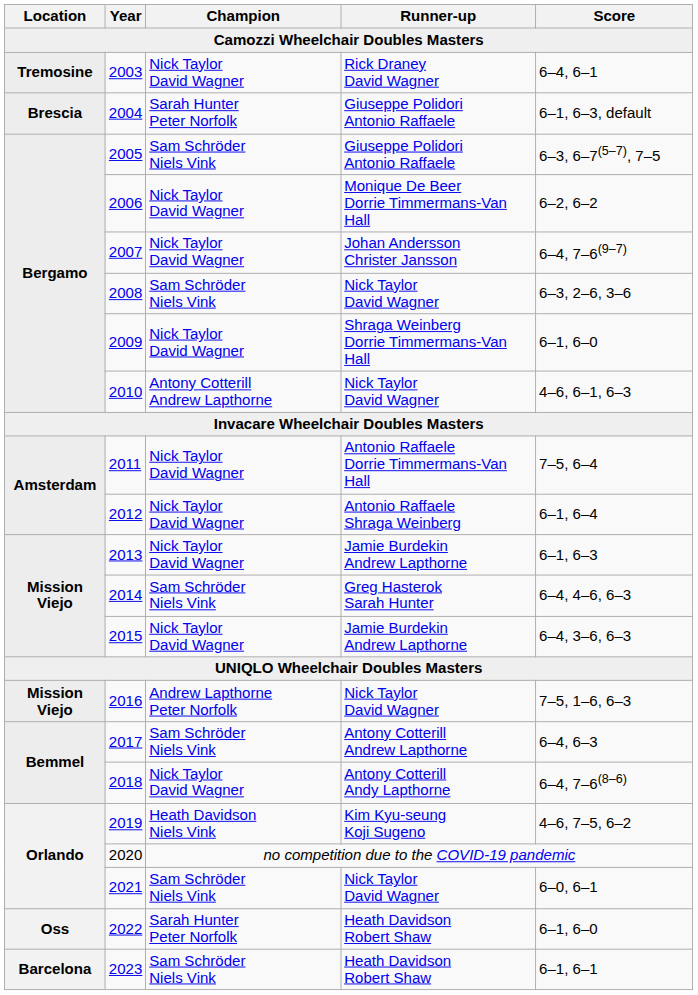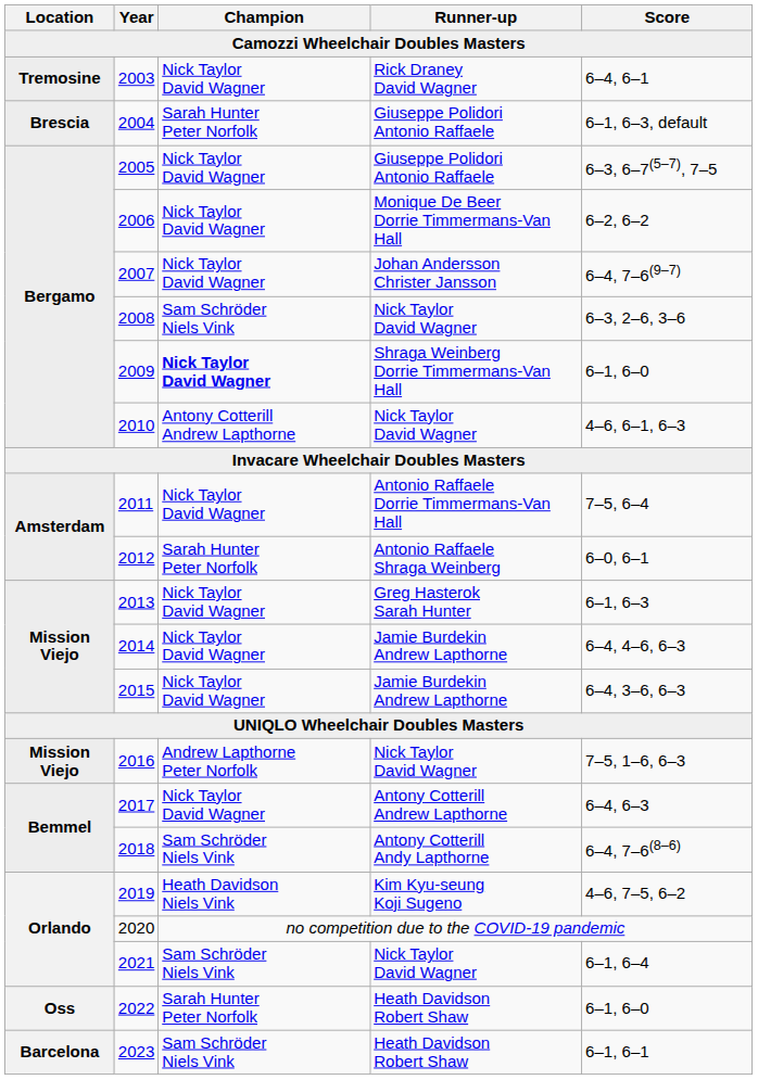2005 | Champion: Sam Schröder Niels Vink -> Nick Taylor David Wagner
2009 | Champion: normal -> bold
2012 | Champion: Nick Taylor David Wagner -> Sarah Hunter Peter Norfolk
2012 | Score: 6–1, 6–4 -> 6–0, 6–1
2013 | Runner-up: Jamie Burdekin Andrew Lapthorne -> Greg Hasterok Sarah Hunter
2014 | Champion: Sam Schröder Niels Vink -> Nick Taylor David Wagner
2014 | Runner-up: Greg Hasterok Sarah Hunter -> Jamie Burdekin Andrew Lapthorne
2017 | Champion: Sam Schröder Niels Vink -> Nick Taylor David Wagner
2018 | Champion: Nick Taylor David Wagner -> Sam Schröder Niels Vink
2021 | Score: 6–0, 6–1 -> 6–1, 6–4
